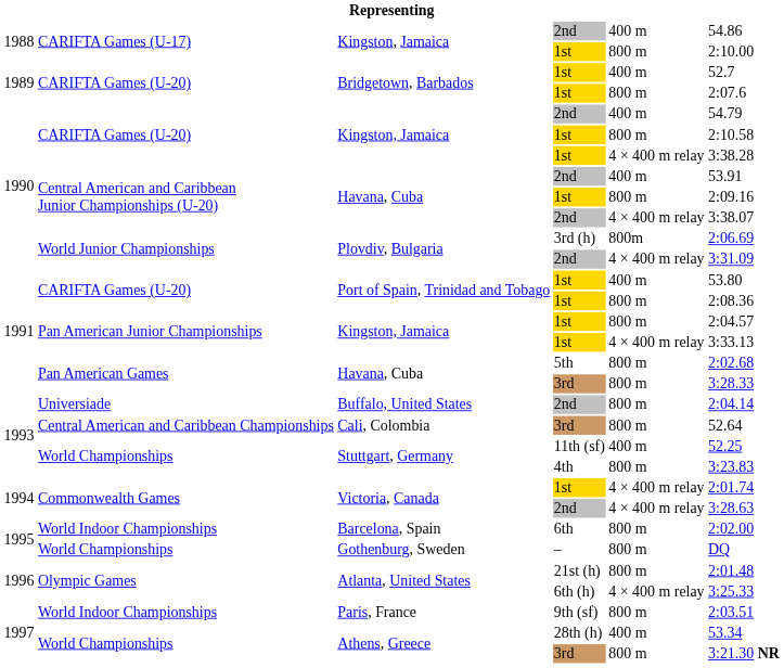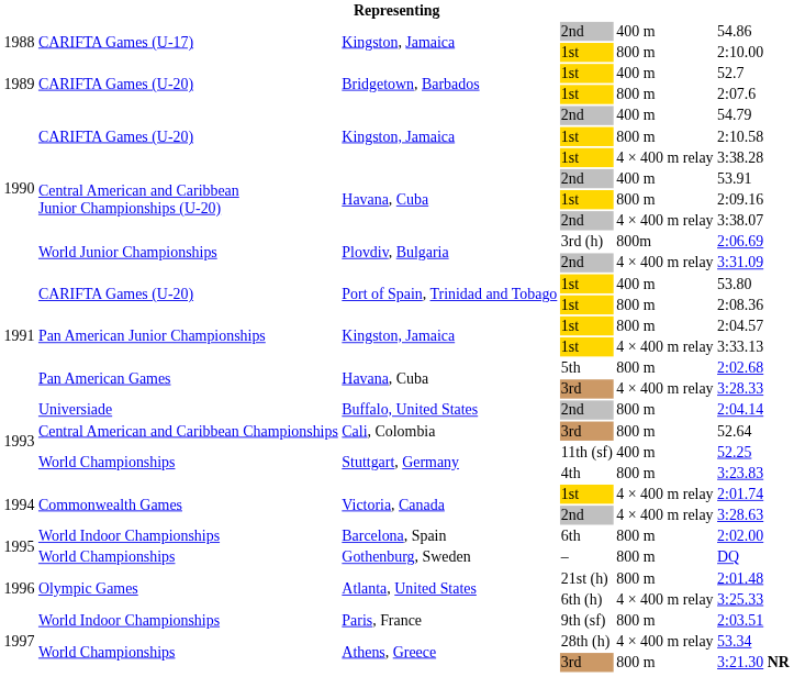Havana, Cuba / 3rd | column 5: 800 m -> 4 × 400 m relay
Athens, Greece / 28th (h) | column 5: 400 m -> 4 × 400 m relay
